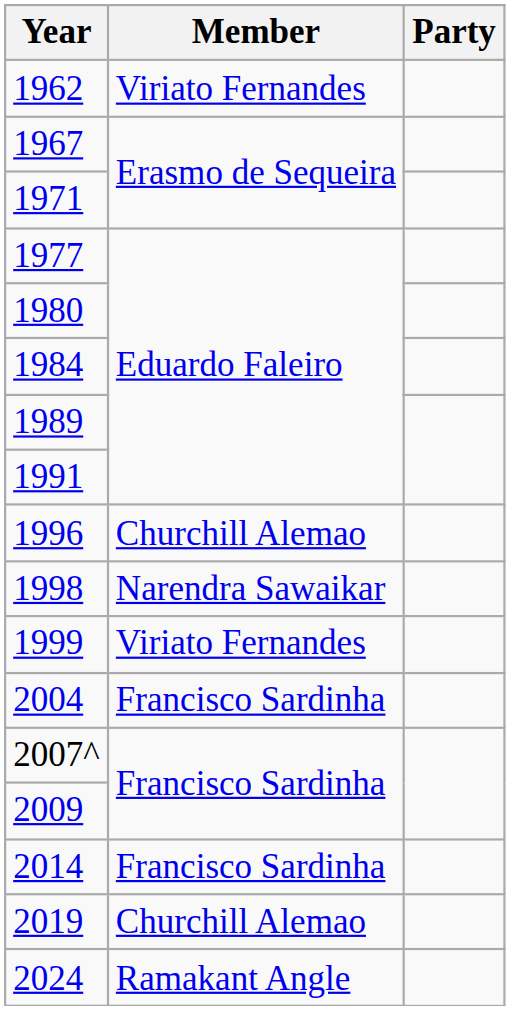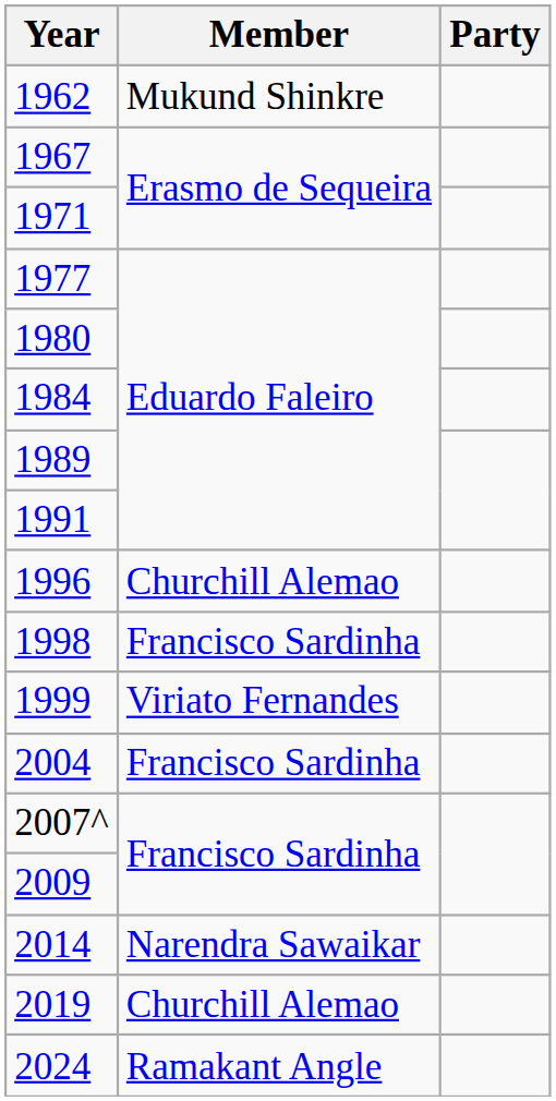1962 | Member: Viriato Fernandes -> Mukund Shinkre
1998 | Member: Narendra Sawaikar -> Francisco Sardinha
2014 | Member: Francisco Sardinha -> Narendra Sawaikar
